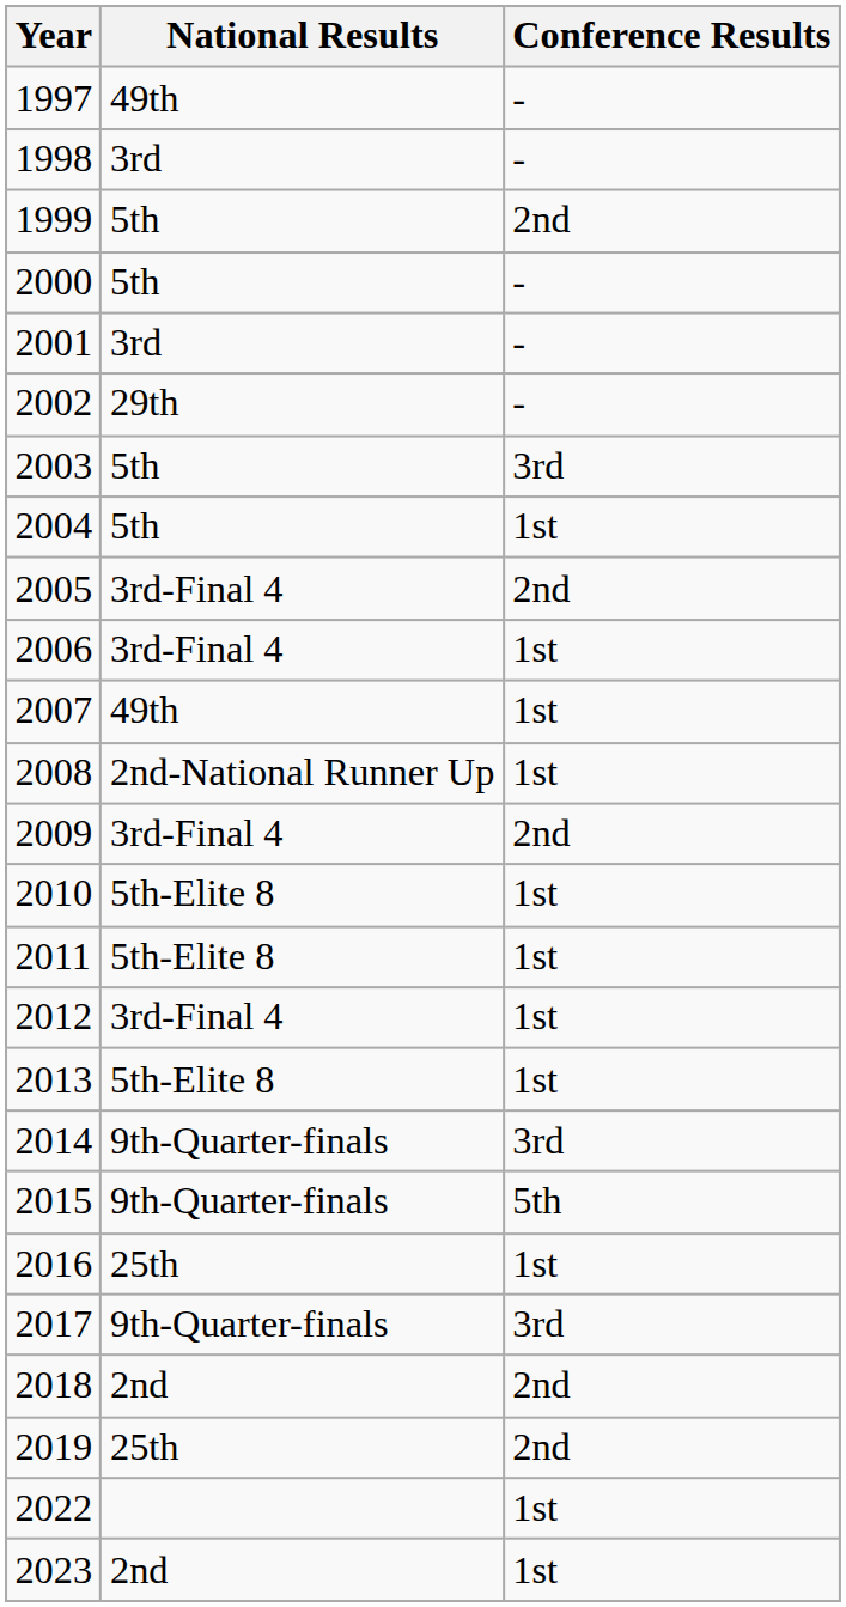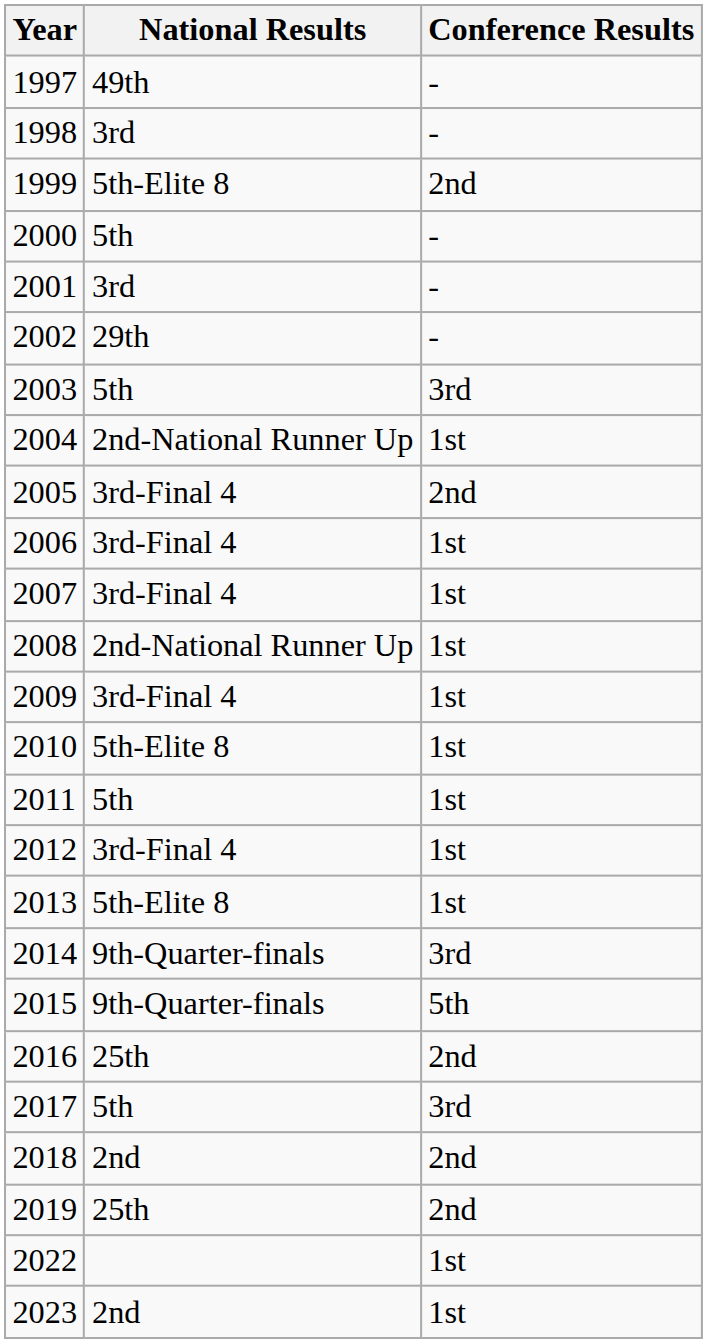1999 | National Results: 5th -> 5th-Elite 8
2004 | National Results: 5th -> 2nd-National Runner Up
2007 | National Results: 49th -> 3rd-Final 4
2009 | Conference Results: 2nd -> 1st
2011 | National Results: 5th-Elite 8 -> 5th
2016 | Conference Results: 1st -> 2nd
2017 | National Results: 9th-Quarter-finals -> 5th
